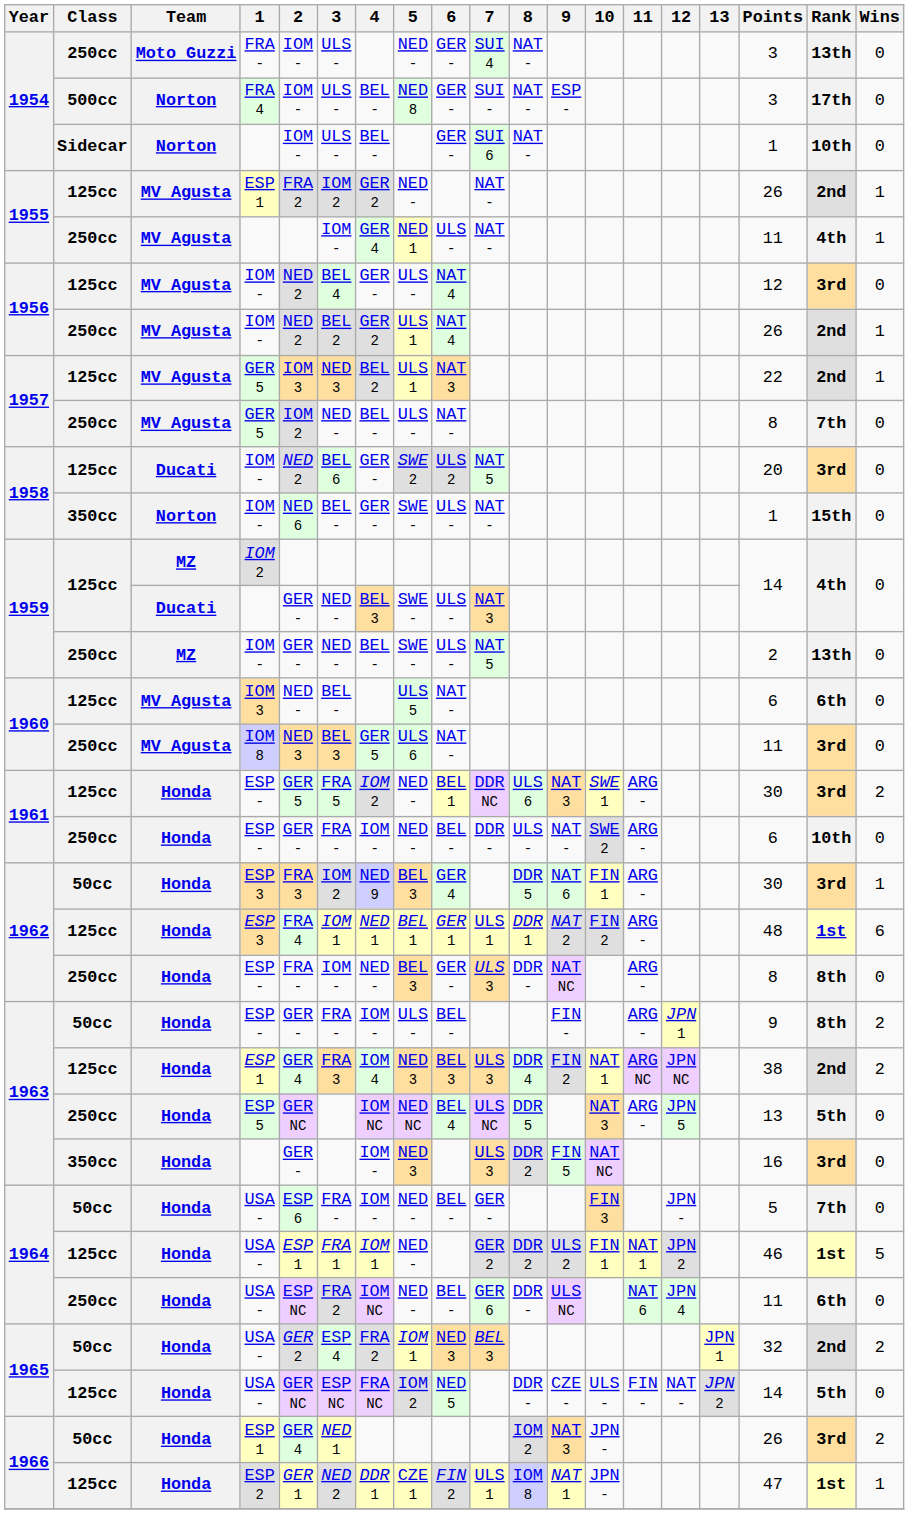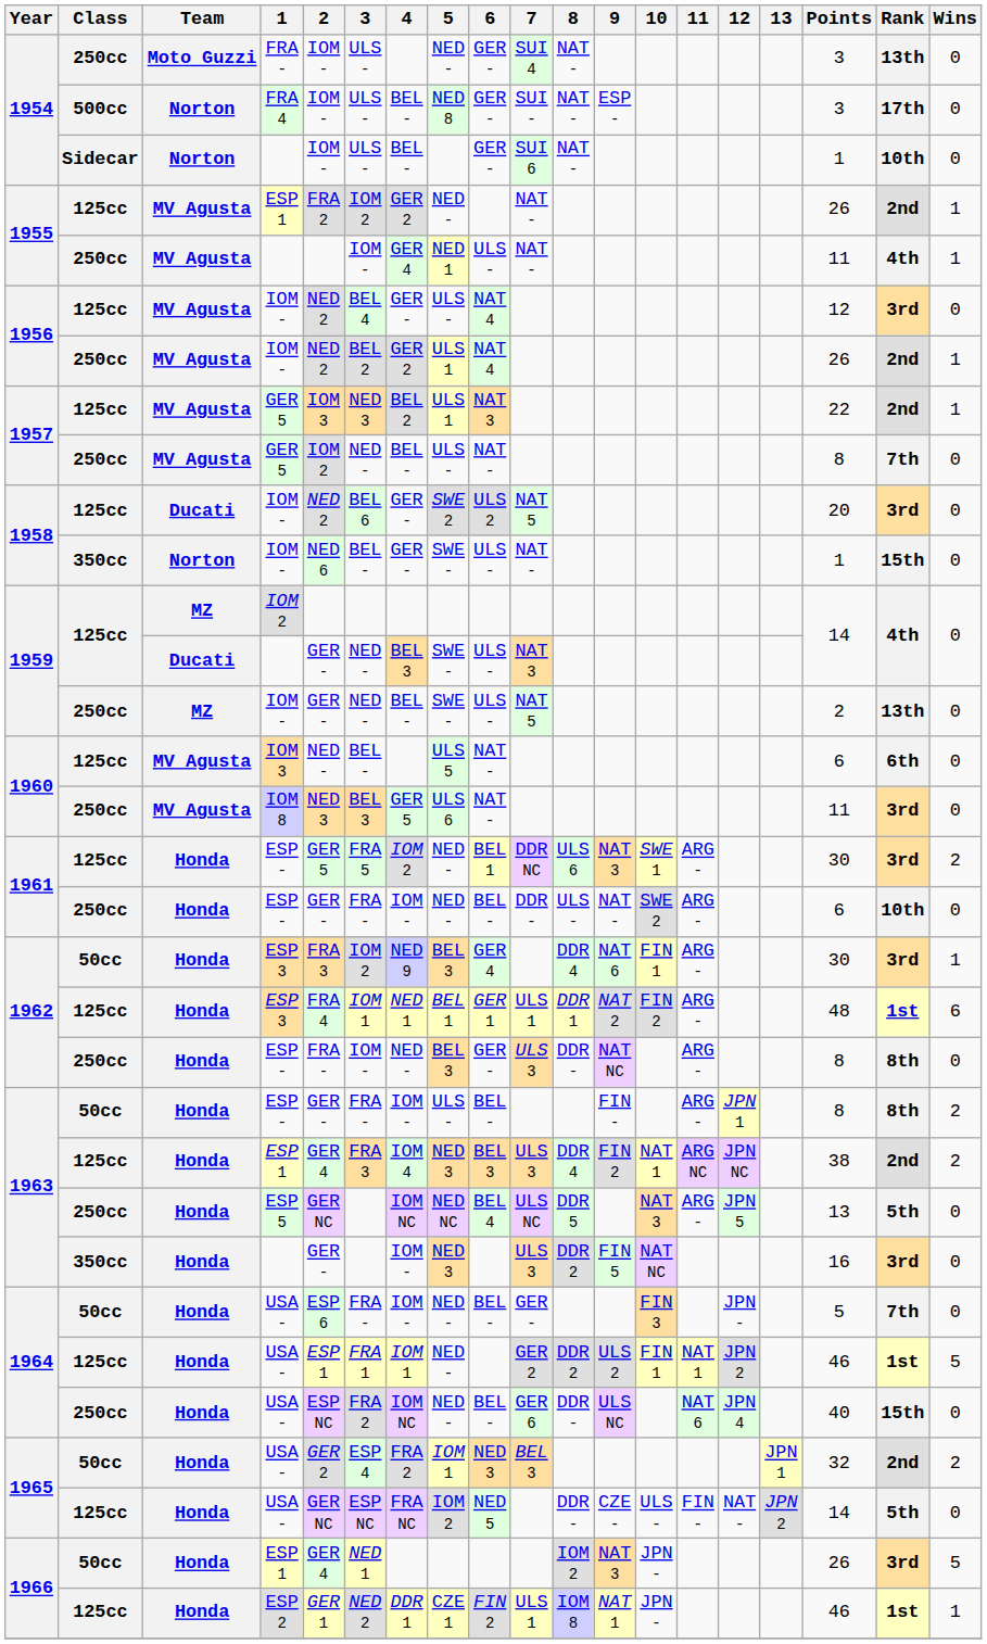50cc / ESP 3 | 8: DDR 5 -> DDR 4
50cc / ESP - | Points: 9 -> 8
250cc / USA - | Points: 11 -> 40
250cc / USA - | Rank: 6th -> 15th
50cc / ESP 1 | Wins: 2 -> 5
ESP 2 | Points: 47 -> 46
